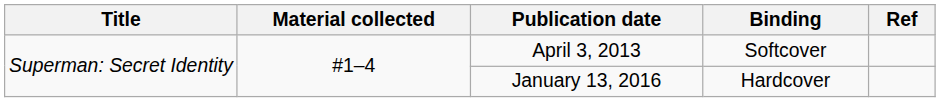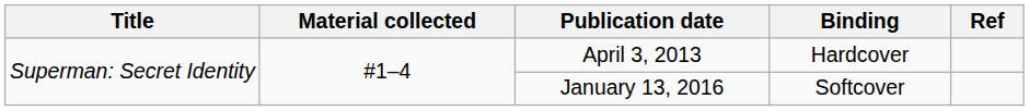April 3, 2013 | Binding: Softcover -> Hardcover
January 13, 2016 | Binding: Hardcover -> Softcover
